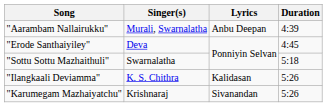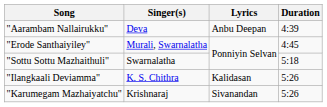"Aarambam Nallairukku" | Singer(s): Murali, Swarnalatha -> Deva
"Erode Santhaiyiley" | Singer(s): Deva -> Murali, Swarnalatha
